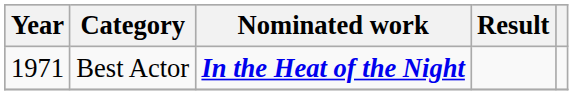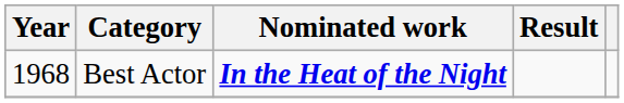Best Actor | Year: 1971 -> 1968
